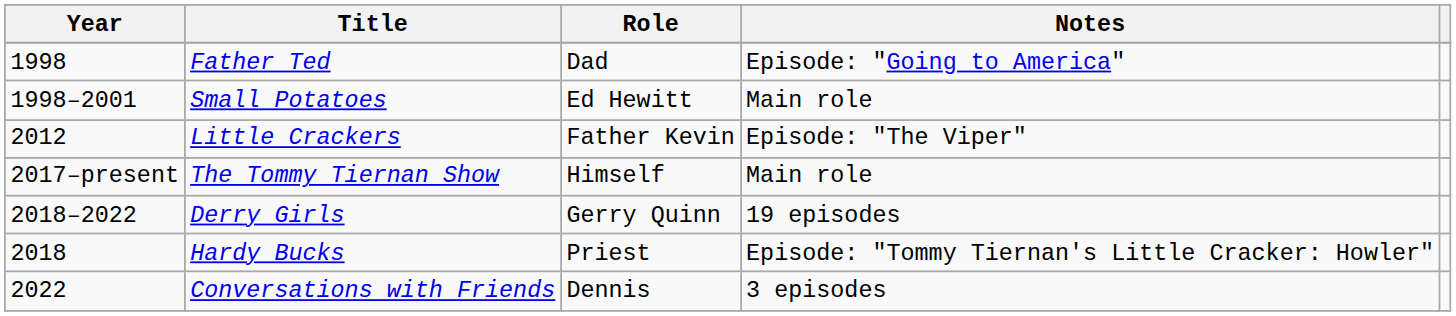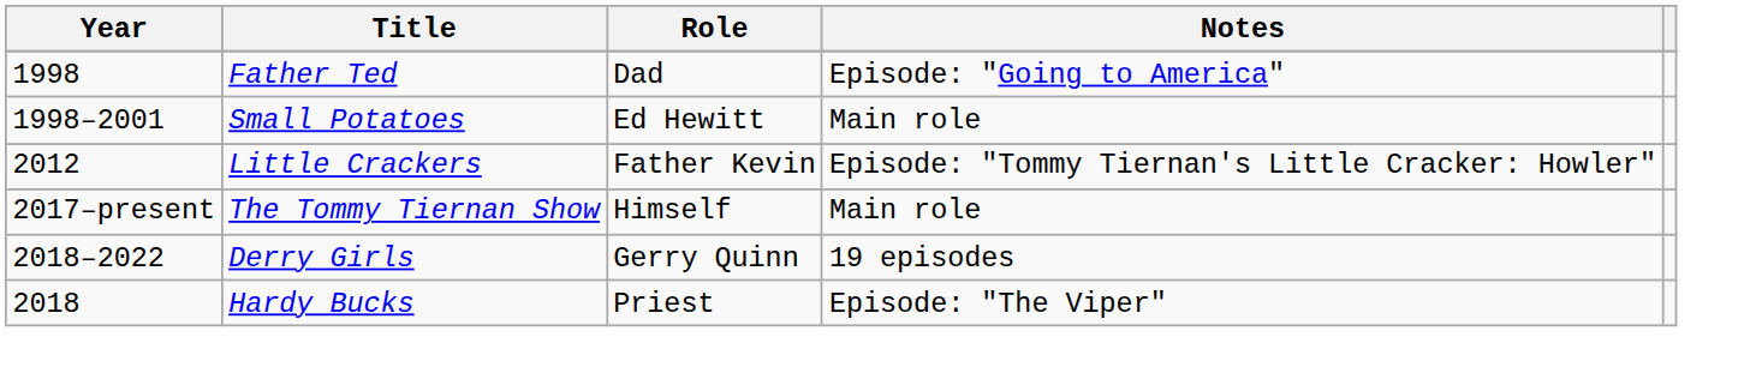Little Crackers | Notes: Episode: "The Viper" -> Episode: "Tommy Tiernan's Little Cracker: Howler"
Hardy Bucks | Notes: Episode: "Tommy Tiernan's Little Cracker: Howler" -> Episode: "The Viper"
- row: 2022 | Conversations with Friends | Dennis | 3 episodes
